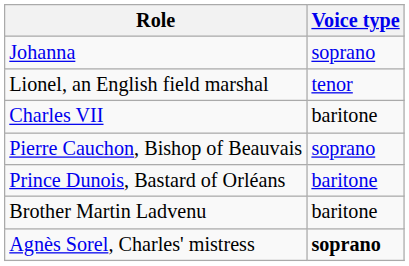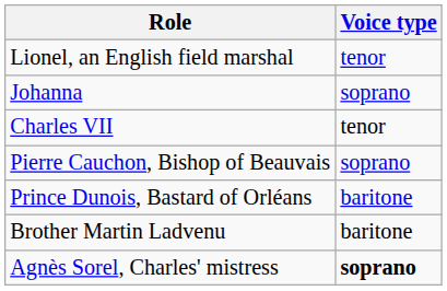rows swapped: Johanna <-> Lionel, an English field marshal
Charles VII | Voice type: baritone -> tenor
